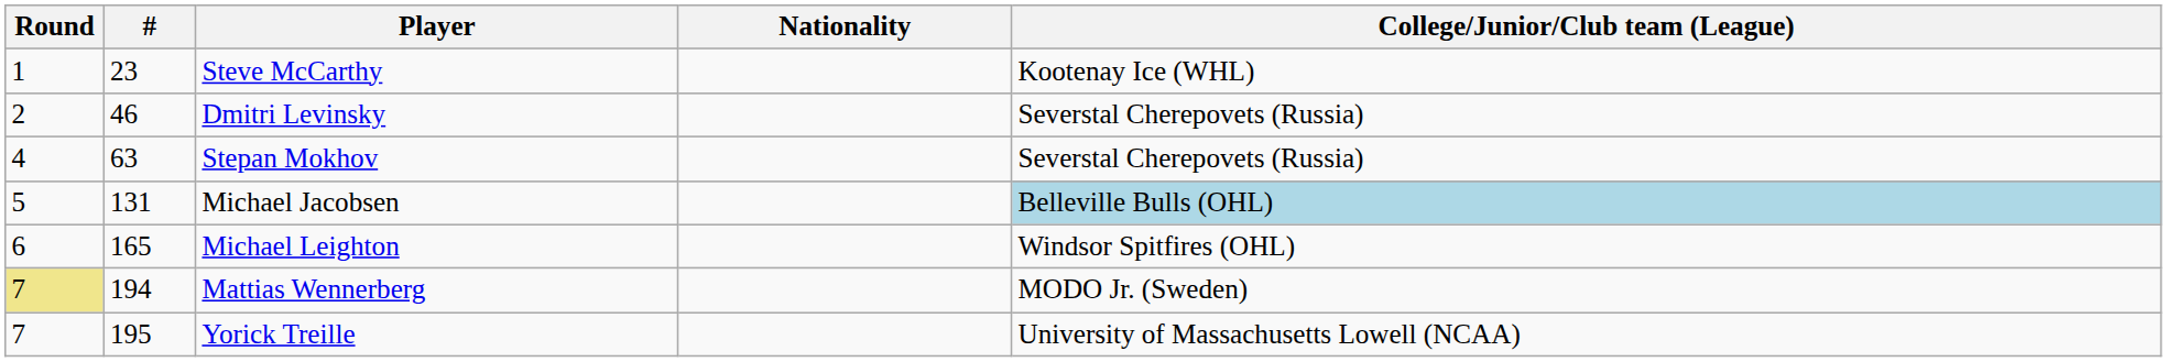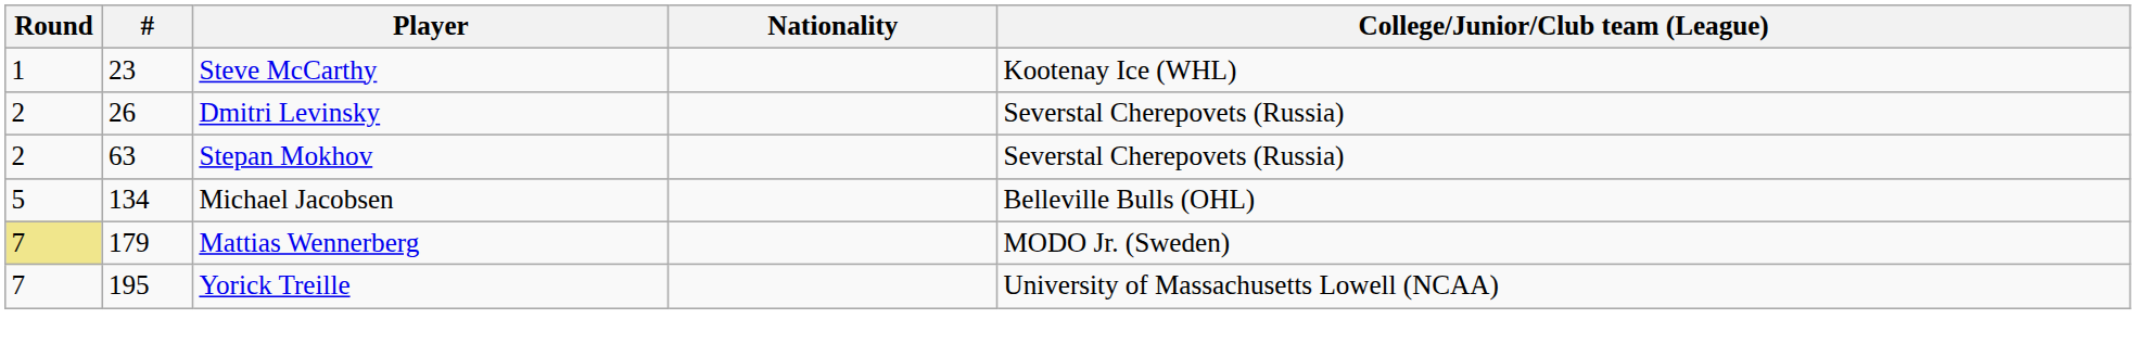Dmitri Levinsky | #: 46 -> 26
Stepan Mokhov | Round: 4 -> 2
Michael Jacobsen | #: 131 -> 134
Michael Jacobsen | College/Junior/Club team (League): lightblue background -> no background
- row: 6 | 165 | Michael Leighton | Windsor Spitfires (OHL)
Mattias Wennerberg | #: 194 -> 179
